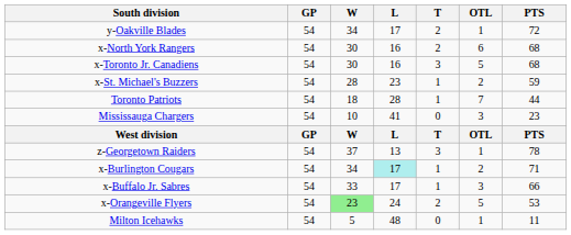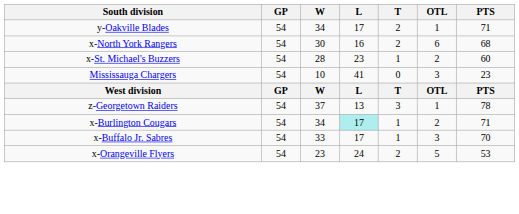y-Oakville Blades | PTS: 72 -> 71
- row: x-Toronto Jr. Canadiens | 54 | 30 | 16 | 3 | 5 | 68
x-St. Michael's Buzzers | PTS: 59 -> 60
- row: Toronto Patriots | 54 | 18 | 28 | 1 | 7 | 44
x-Buffalo Jr. Sabres | PTS: 66 -> 70
x-Orangeville Flyers | W: lightgreen background -> no background
- row: Milton Icehawks | 54 | 5 | 48 | 0 | 1 | 11
